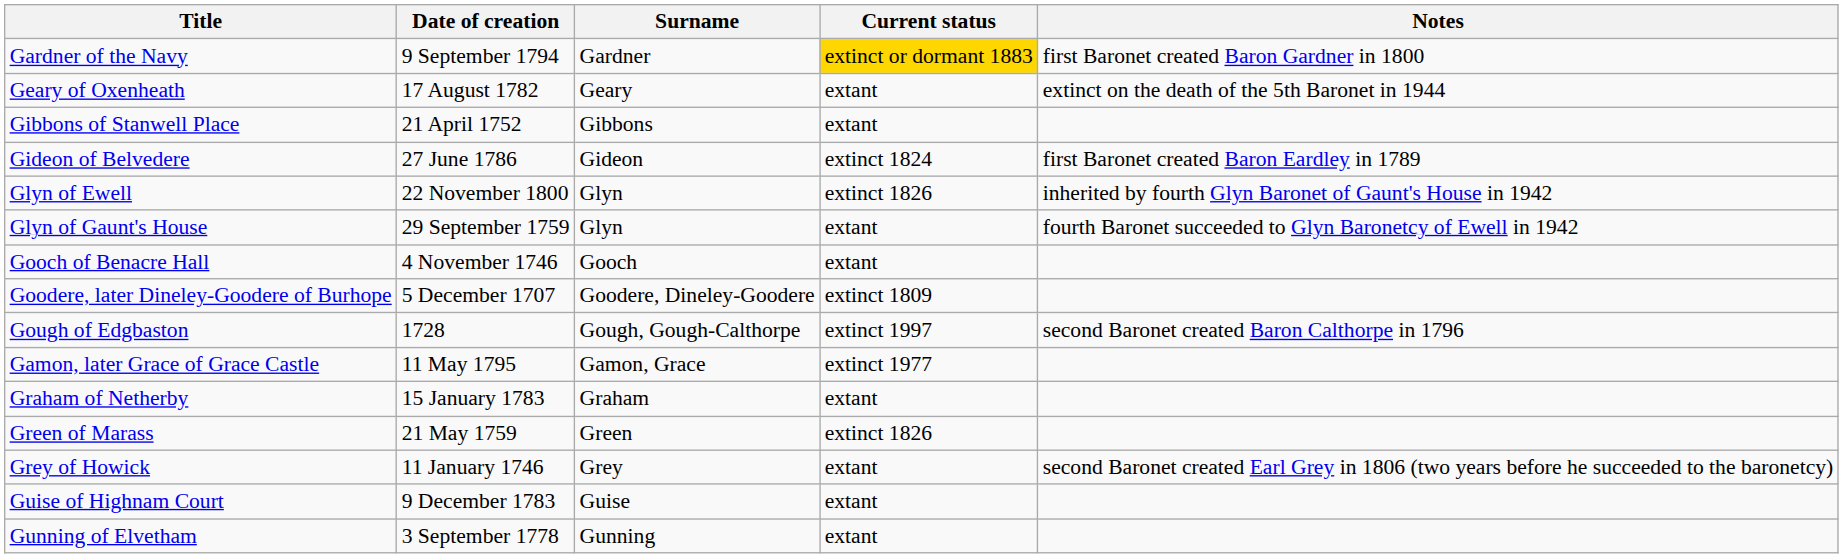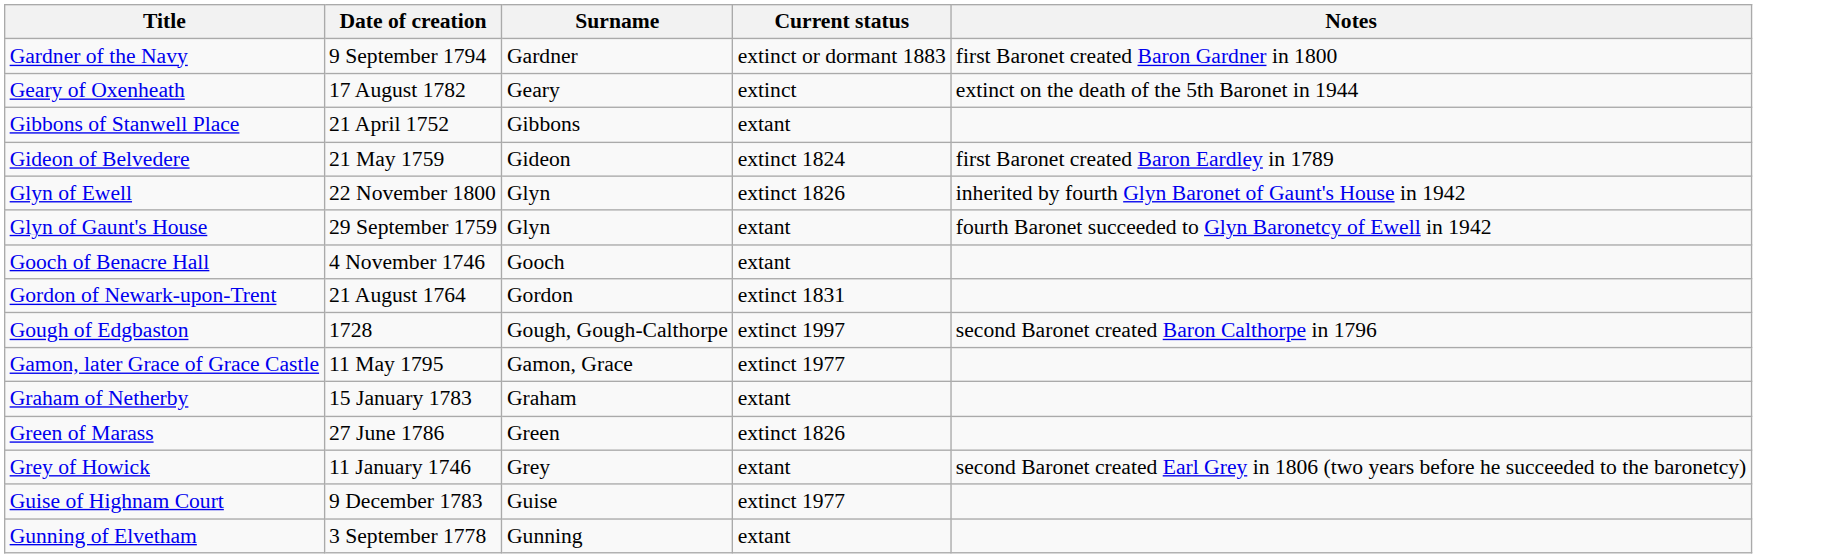Gardner of the Navy | Current status: gold background -> no background
Geary of Oxenheath | Current status: extant -> extinct
Gideon of Belvedere | Date of creation: 27 June 1786 -> 21 May 1759
- row: Goodere, later Dineley-Goodere of Burhope | 5 December 1707 | Goodere, Dineley-Goodere | extinct 1809
+ row: Gordon of Newark-upon-Trent | 21 August 1764 | Gordon | extinct 1831
Green of Marass | Date of creation: 21 May 1759 -> 27 June 1786
Guise of Highnam Court | Current status: extant -> extinct 1977
